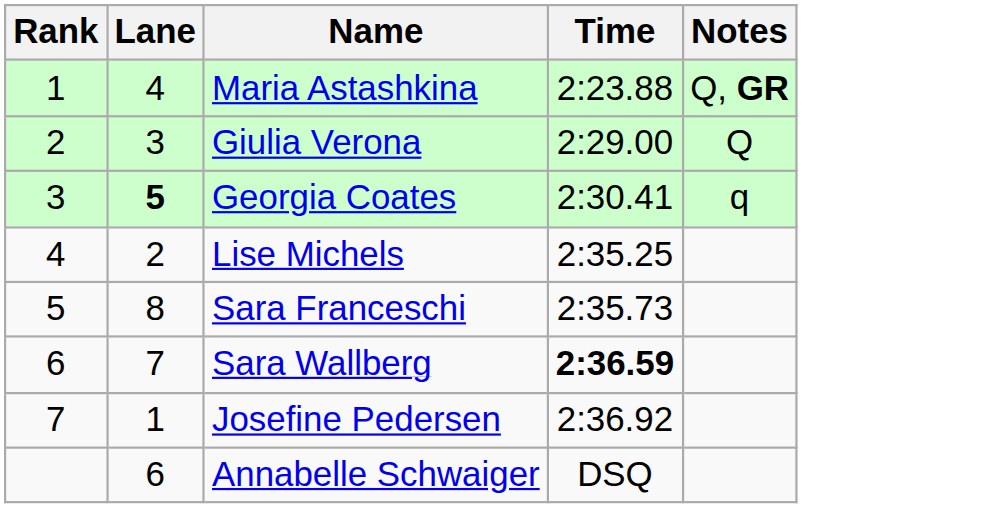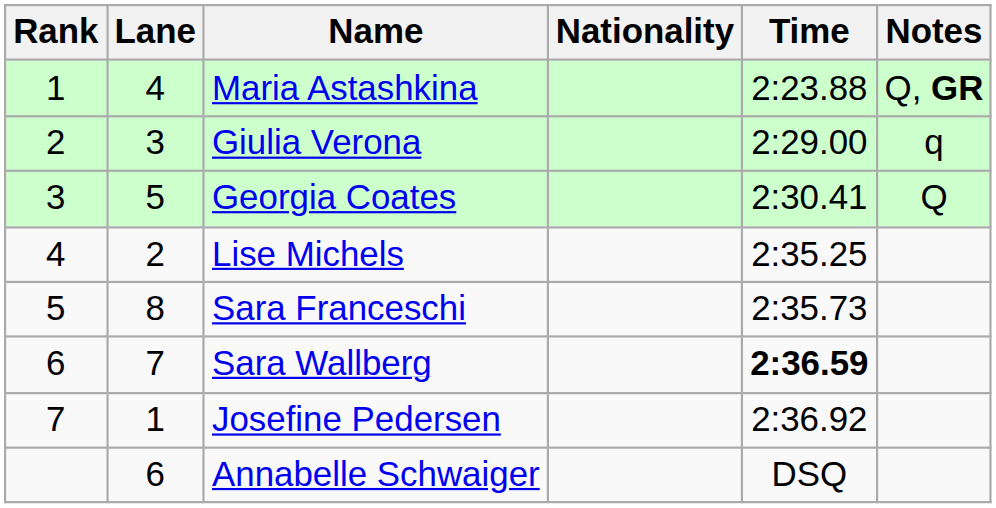+ column: Nationality
Giulia Verona | Notes: Q -> q
Georgia Coates | Lane: bold -> normal
Georgia Coates | Notes: q -> Q
